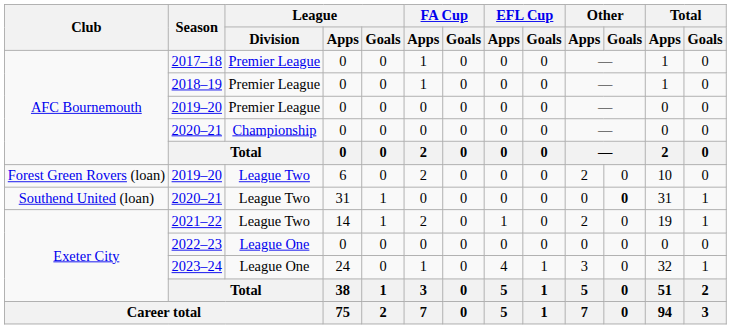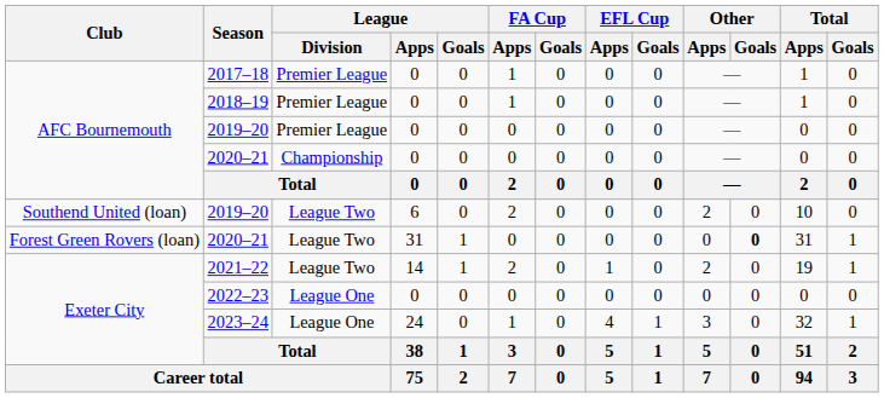2019–20 / 6 | Club: Forest Green Rovers (loan) -> Southend United (loan)
2020–21 / 31 | Club: Southend United (loan) -> Forest Green Rovers (loan)
